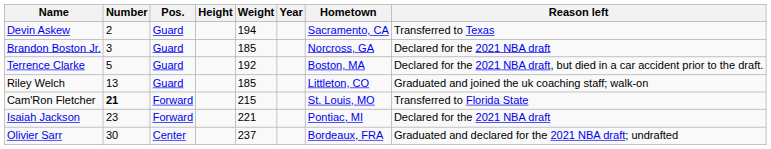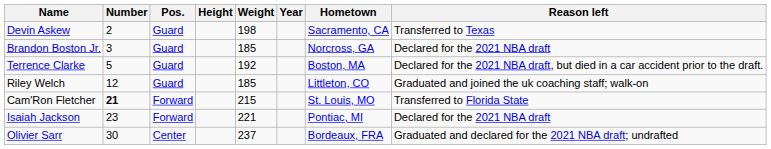Devin Askew | Weight: 194 -> 198
Riley Welch | Number: 13 -> 12
